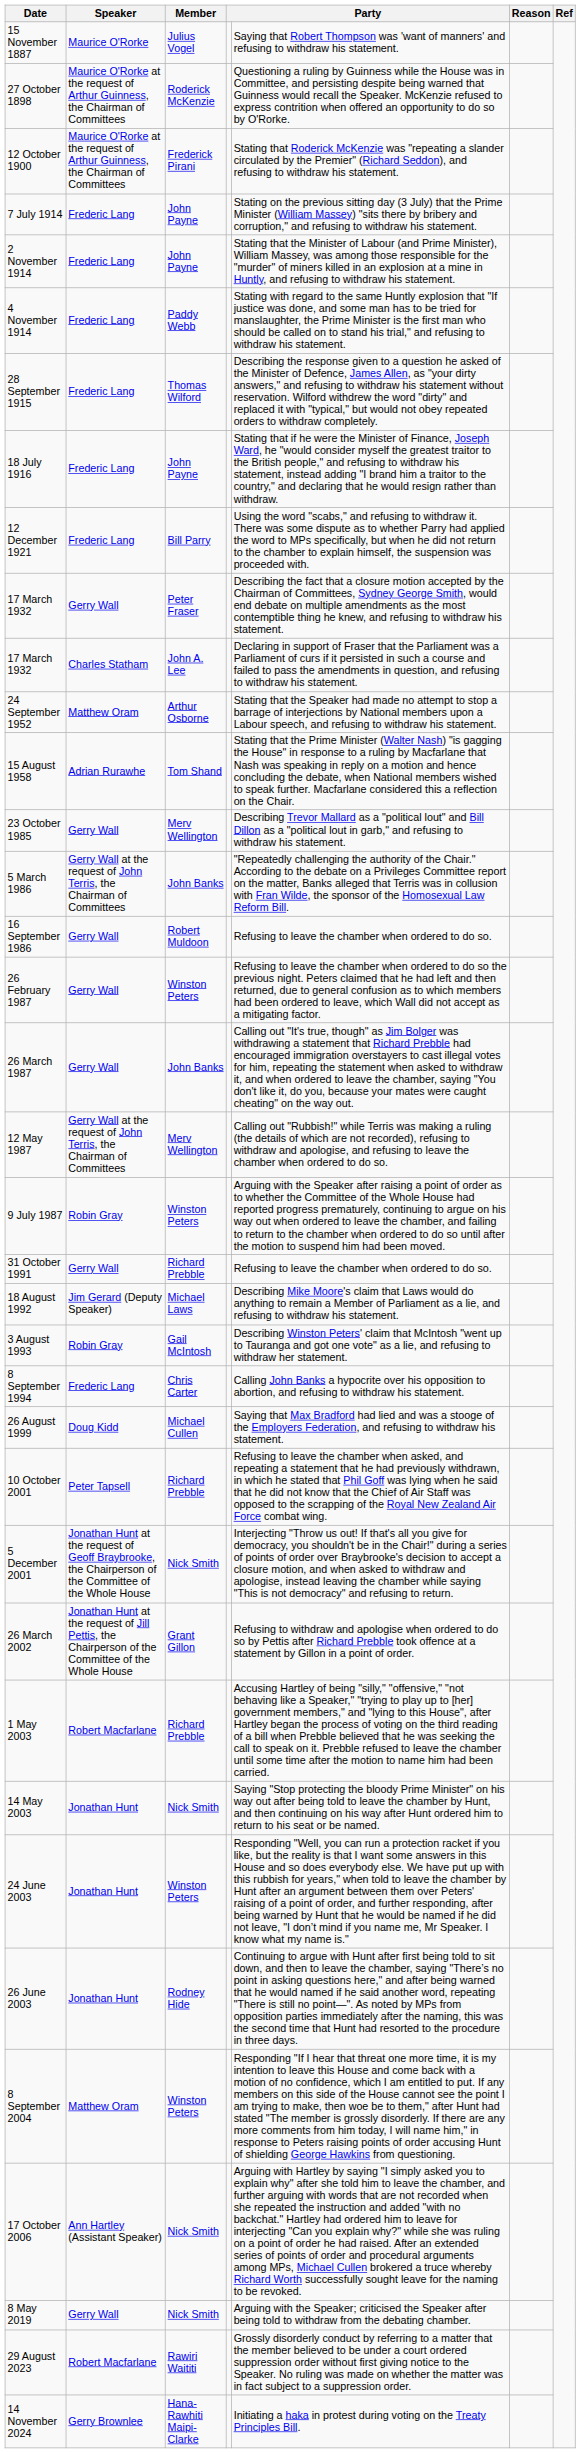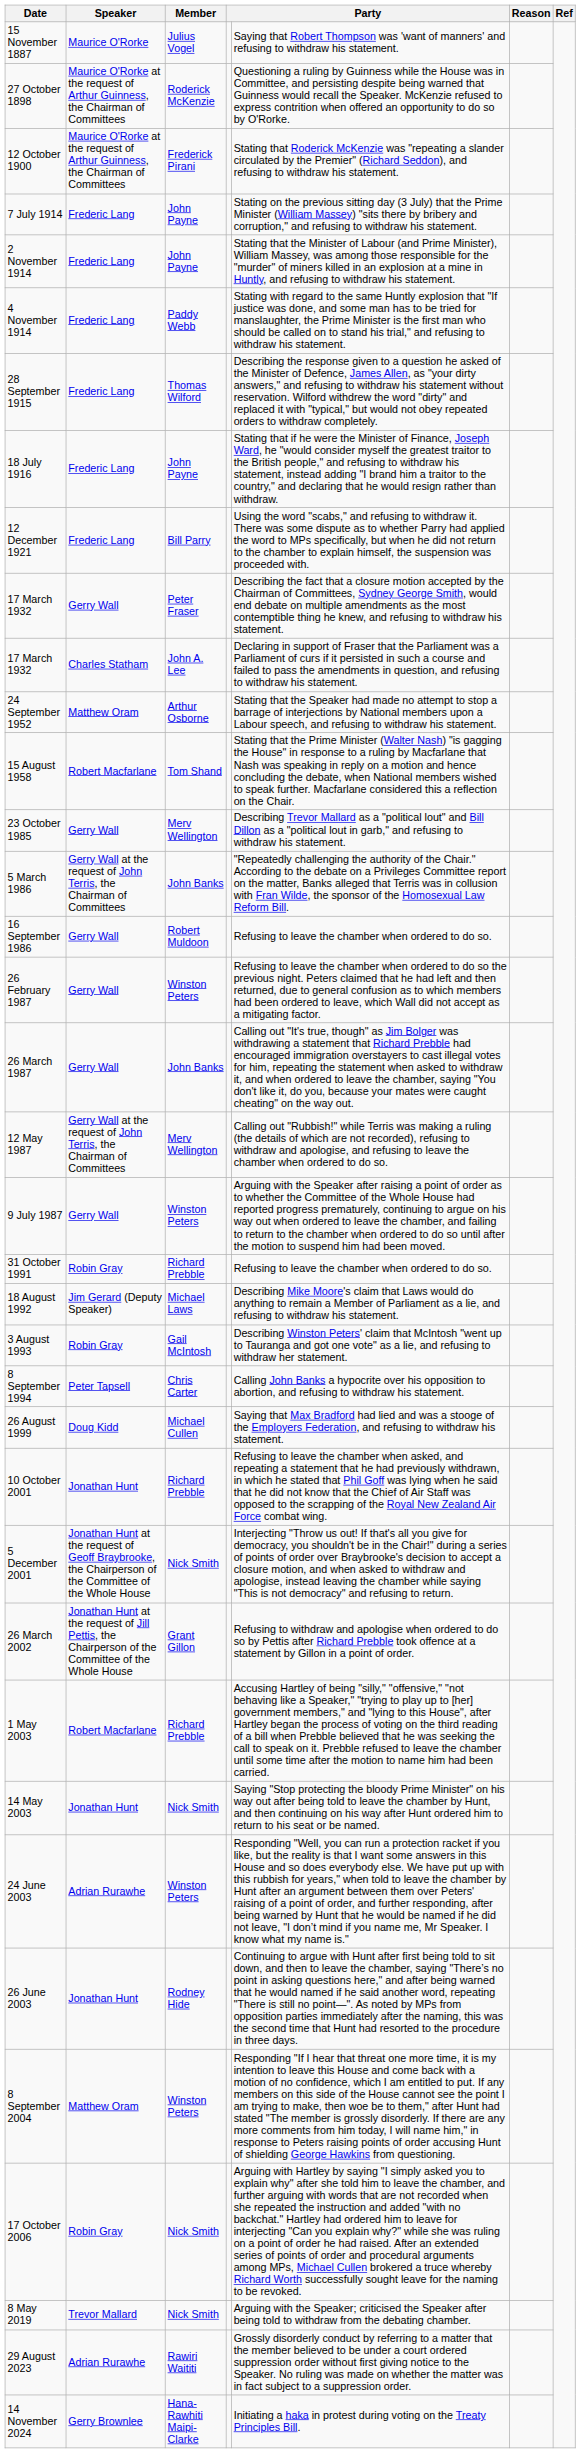15 August 1958 | Speaker: Adrian Rurawhe -> Robert Macfarlane
9 July 1987 | Speaker: Robin Gray -> Gerry Wall
31 October 1991 | Speaker: Gerry Wall -> Robin Gray
8 September 1994 | Speaker: Frederic Lang -> Peter Tapsell
10 October 2001 | Speaker: Peter Tapsell -> Jonathan Hunt
24 June 2003 | Speaker: Jonathan Hunt -> Adrian Rurawhe
17 October 2006 | Speaker: Ann Hartley (Assistant Speaker) -> Robin Gray
8 May 2019 | Speaker: Gerry Wall -> Trevor Mallard
29 August 2023 | Speaker: Robert Macfarlane -> Adrian Rurawhe
